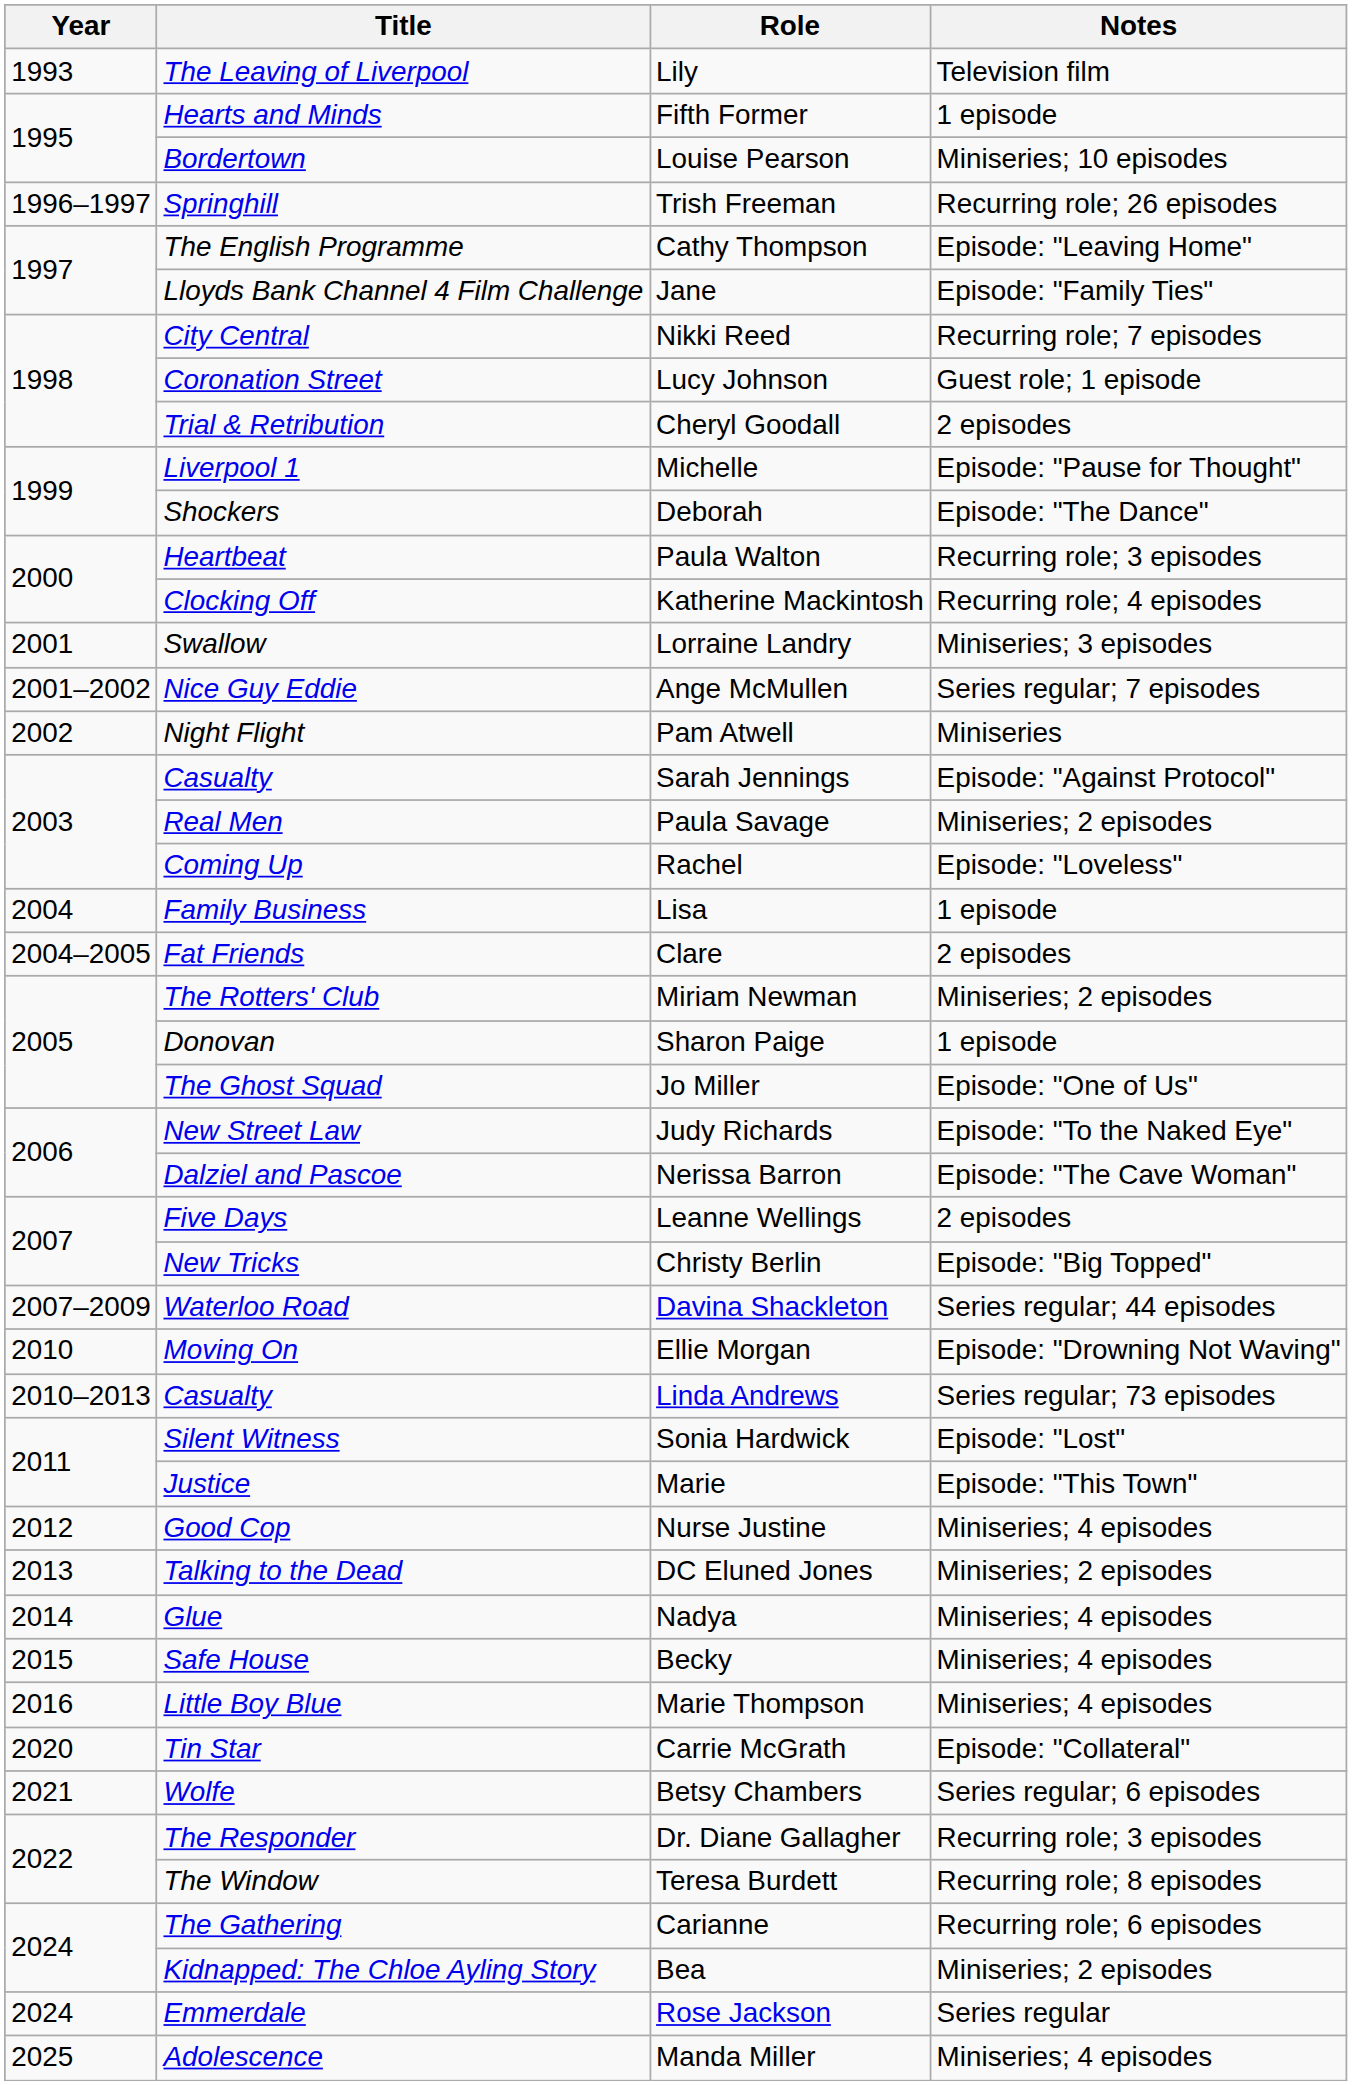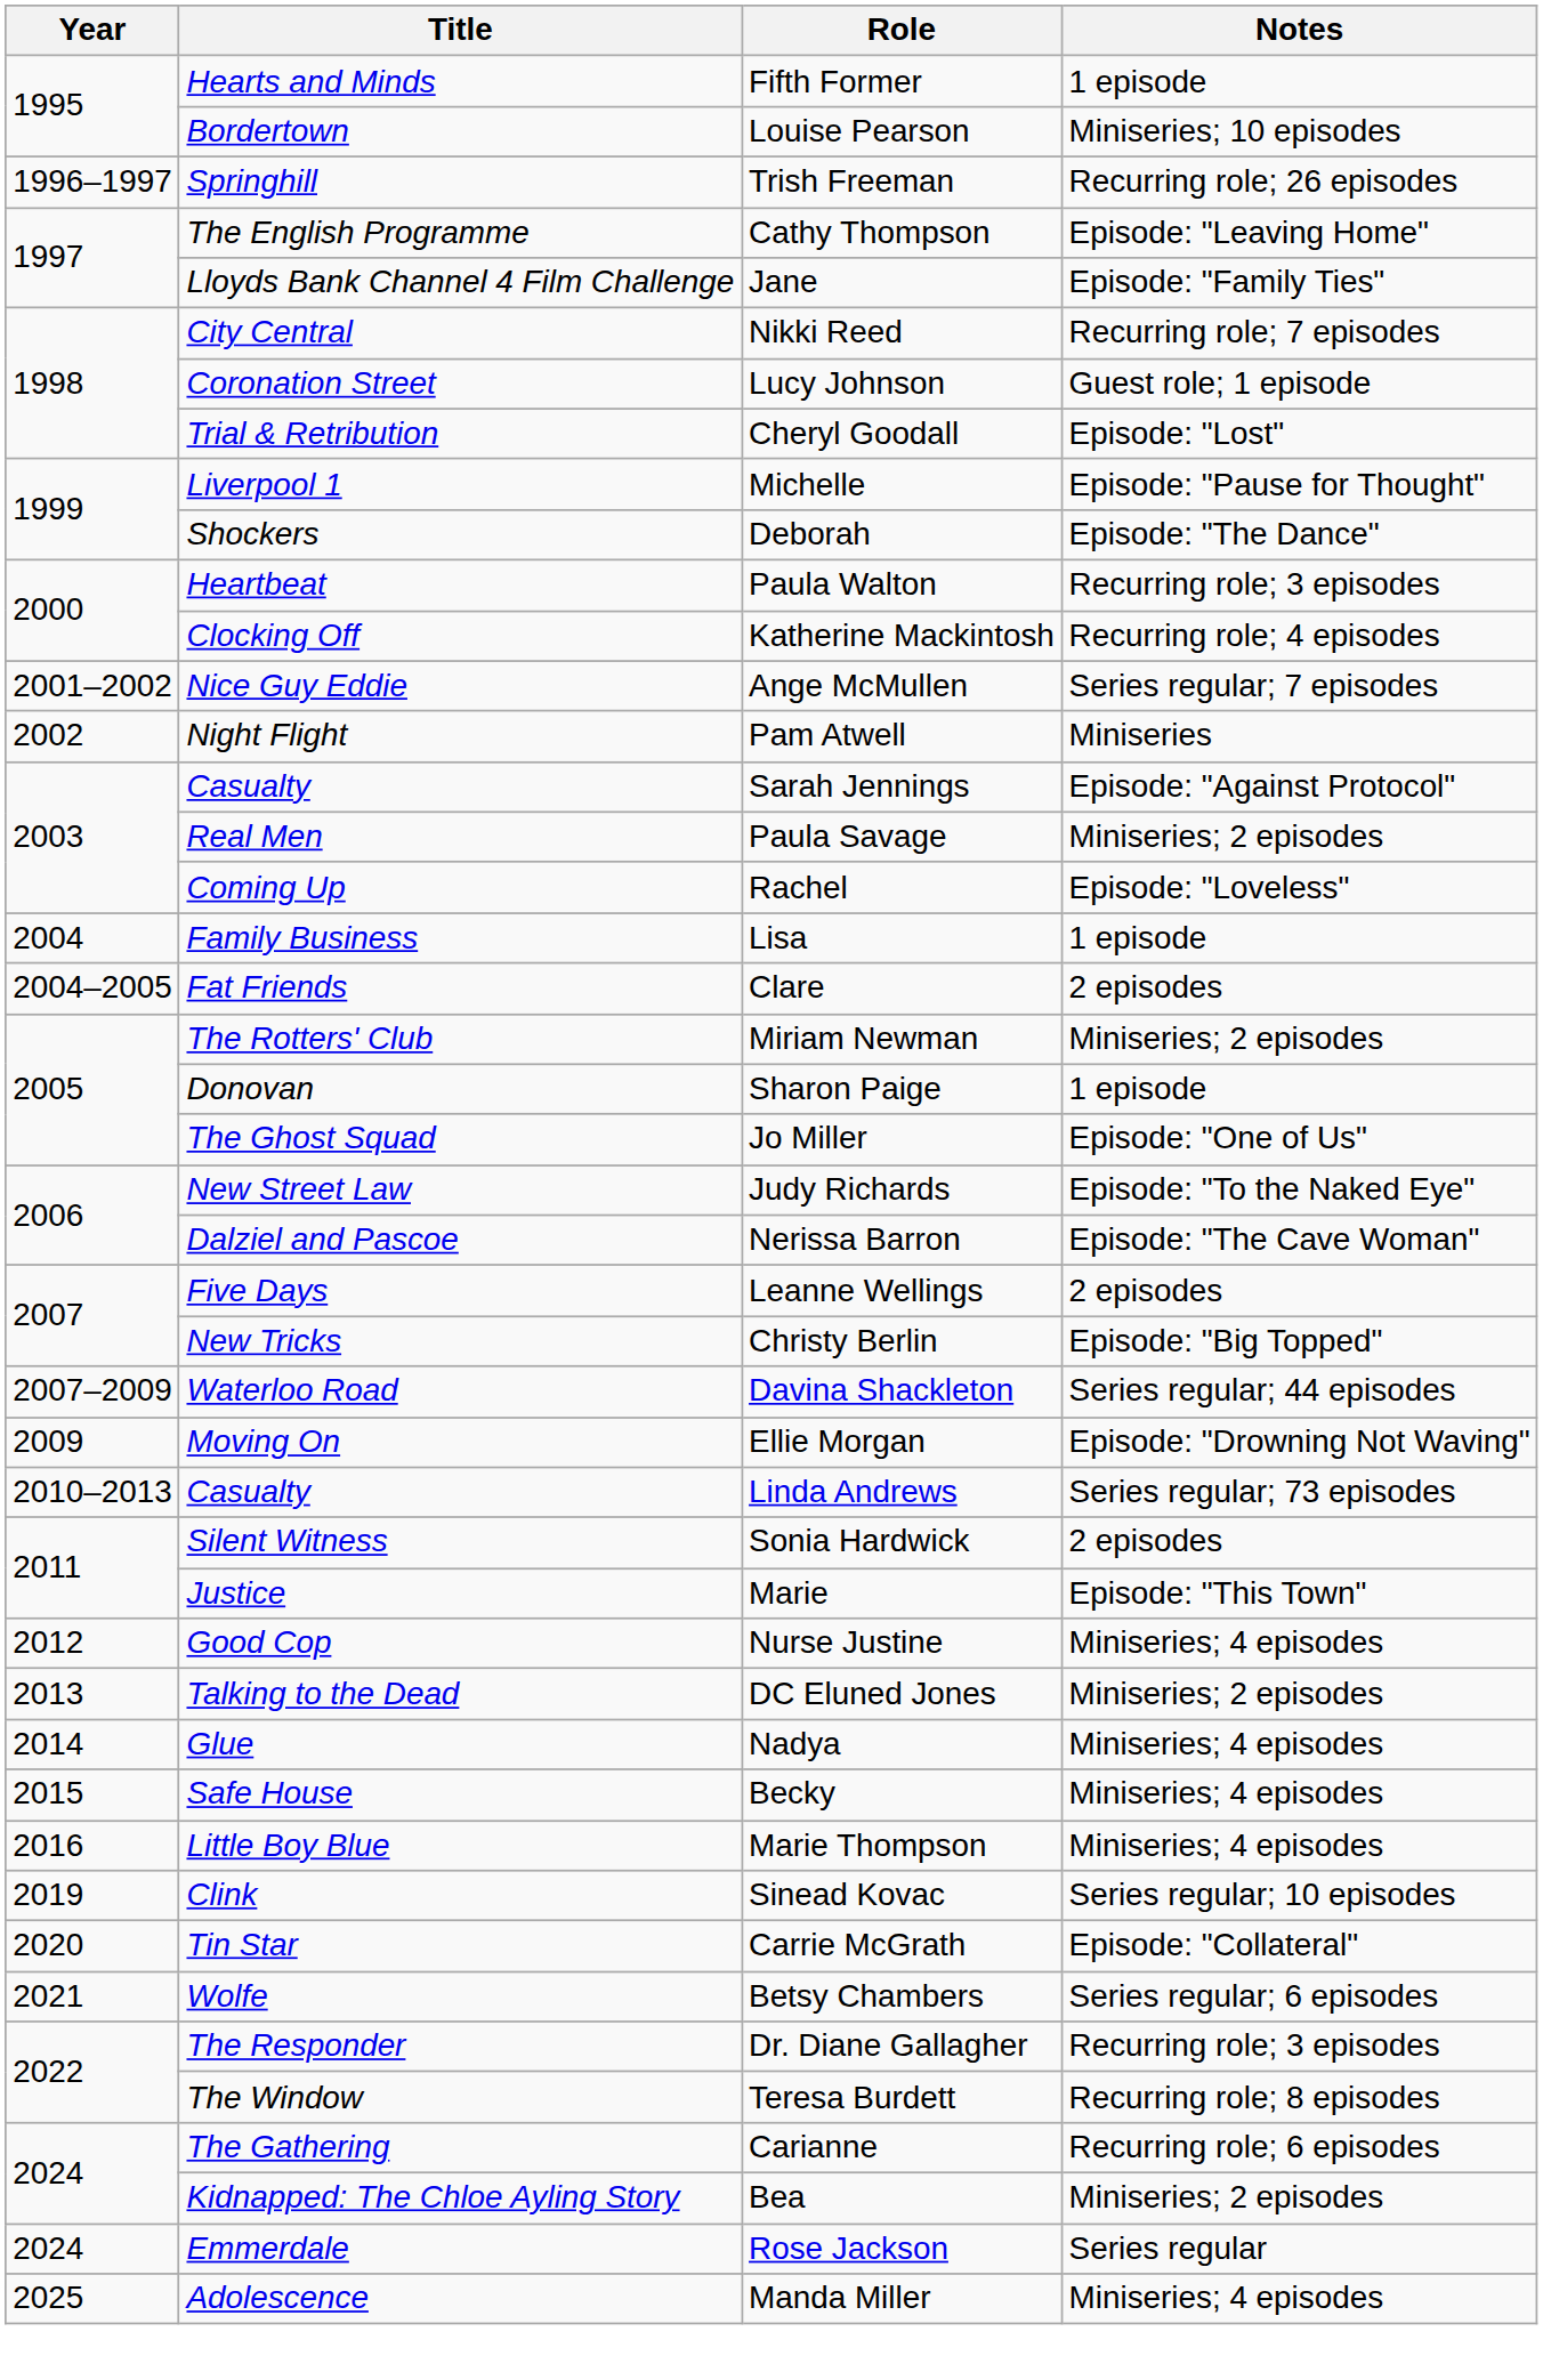- row: 1993 | The Leaving of Liverpool | Lily | Television film
Cheryl Goodall | Notes: 2 episodes -> Episode: "Lost"
- row: 2001 | Swallow | Lorraine Landry | Miniseries; 3 episodes
Ellie Morgan | Year: 2010 -> 2009
Sonia Hardwick | Notes: Episode: "Lost" -> 2 episodes
+ row: 2019 | Clink | Sinead Kovac | Series regular; 10 episodes
